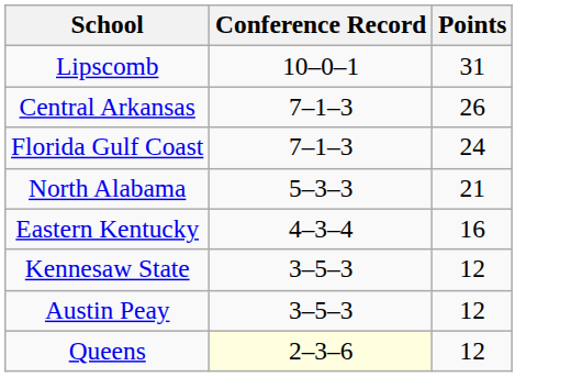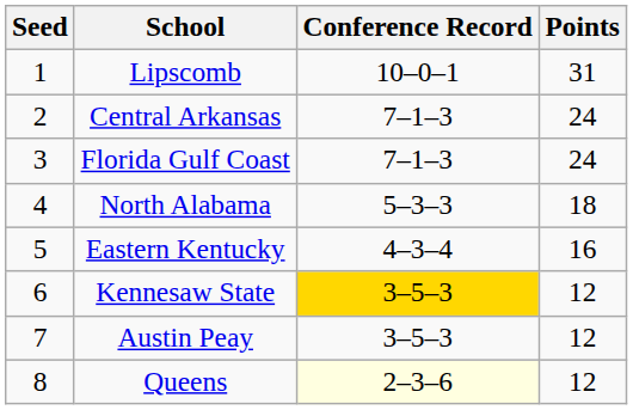+ column: Seed | 1 | 2 | 3 | 4 | 5 | 6 | 7 | 8
Central Arkansas | Points: 26 -> 24
North Alabama | Points: 21 -> 18
Kennesaw State | Conference Record: no background -> gold background
